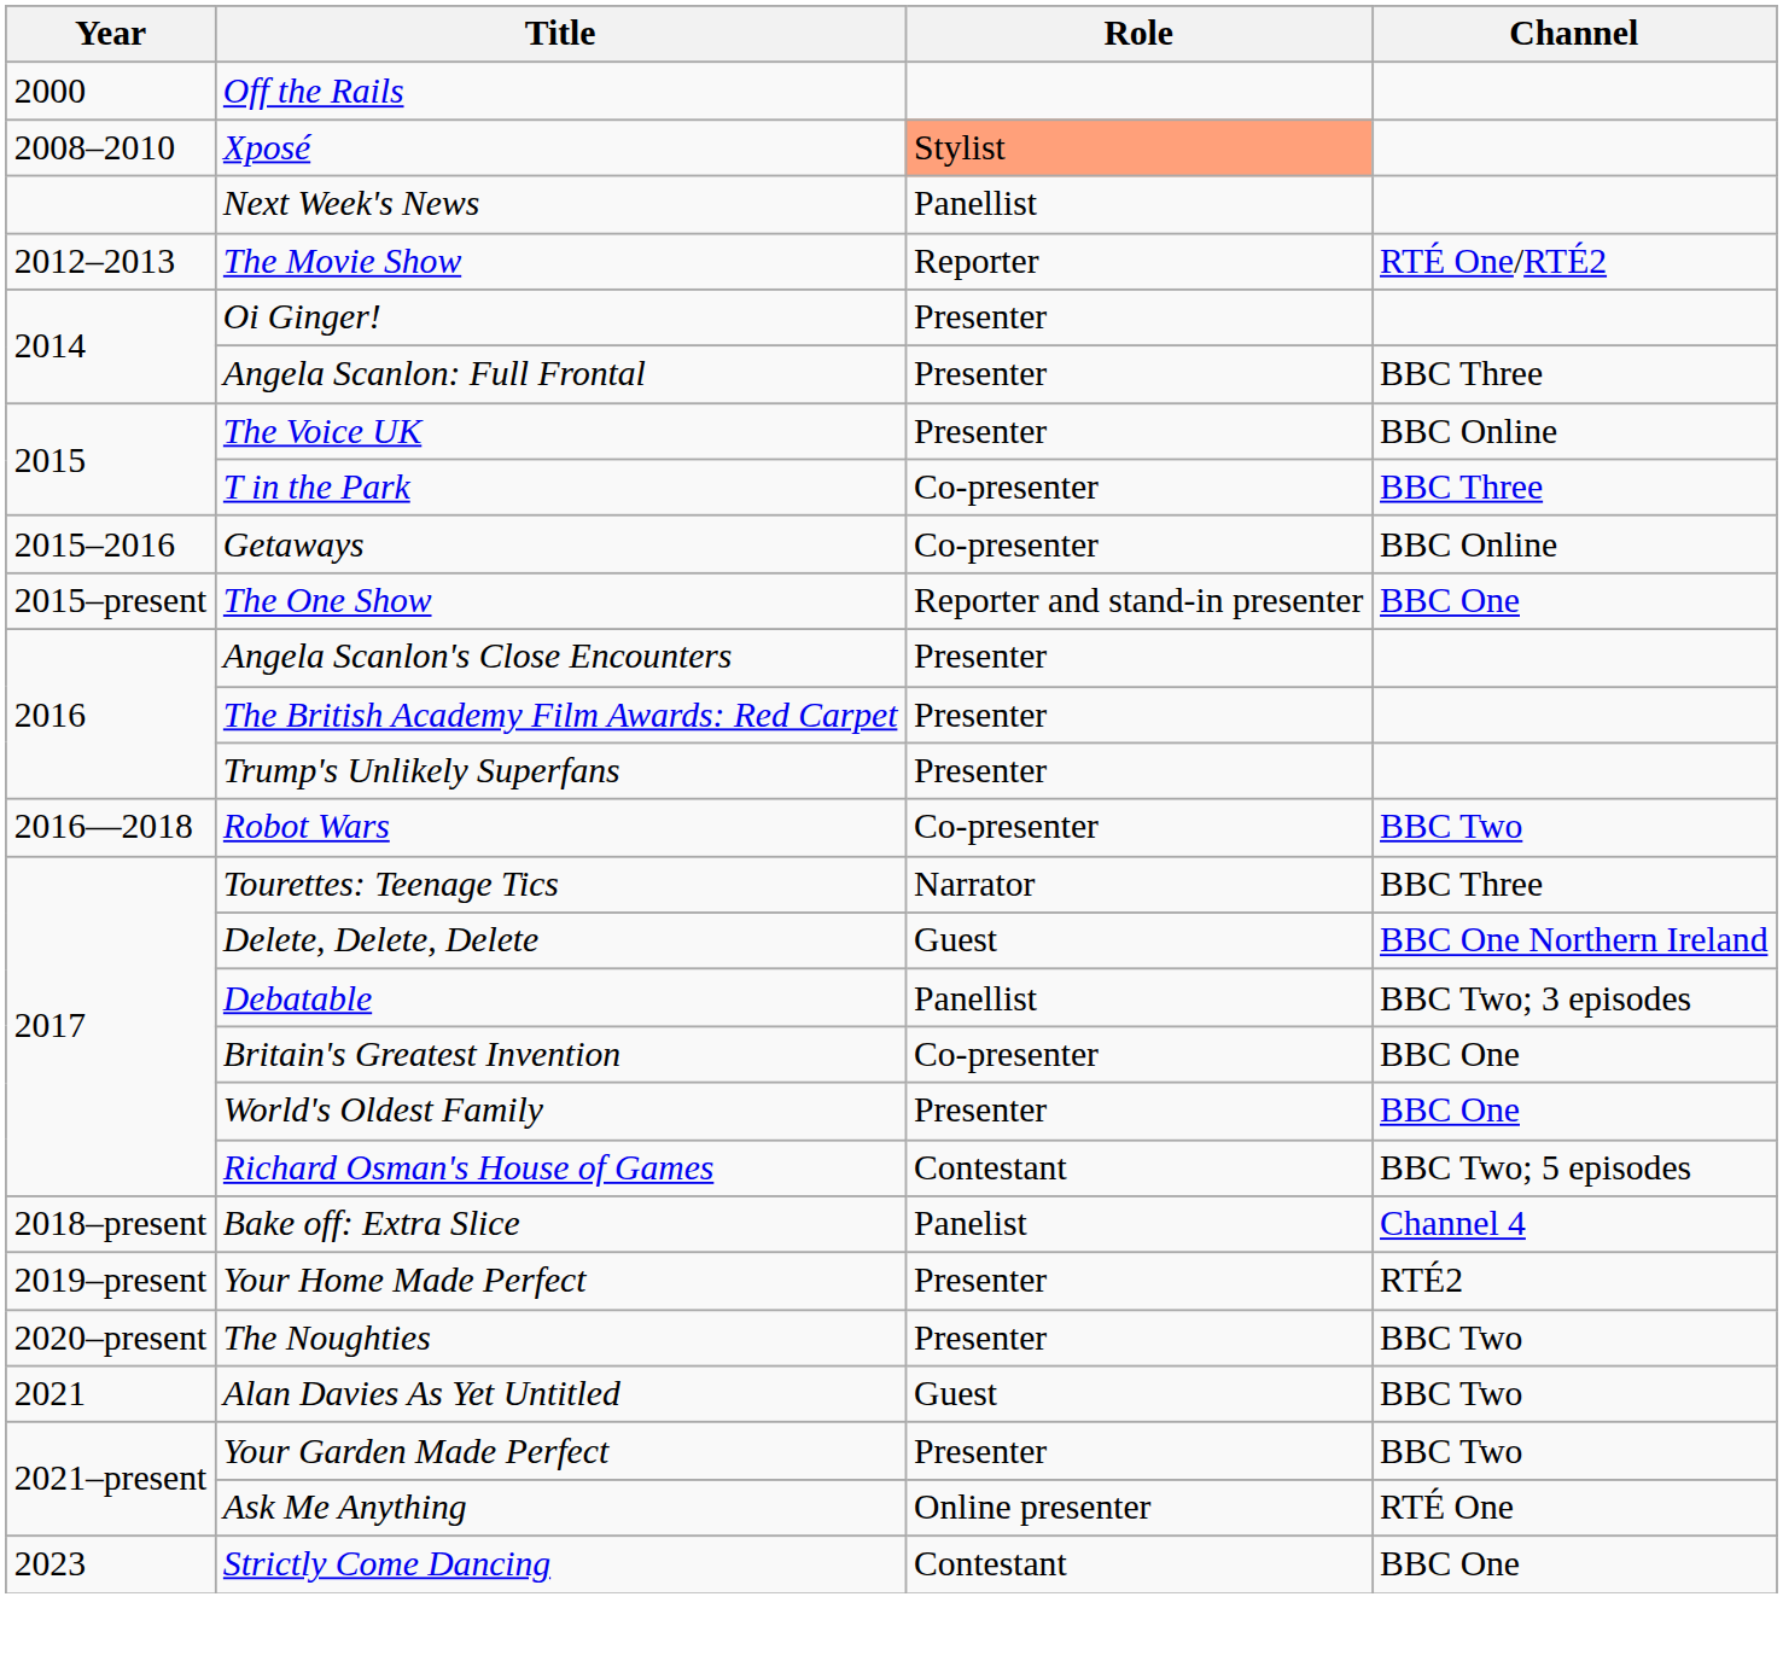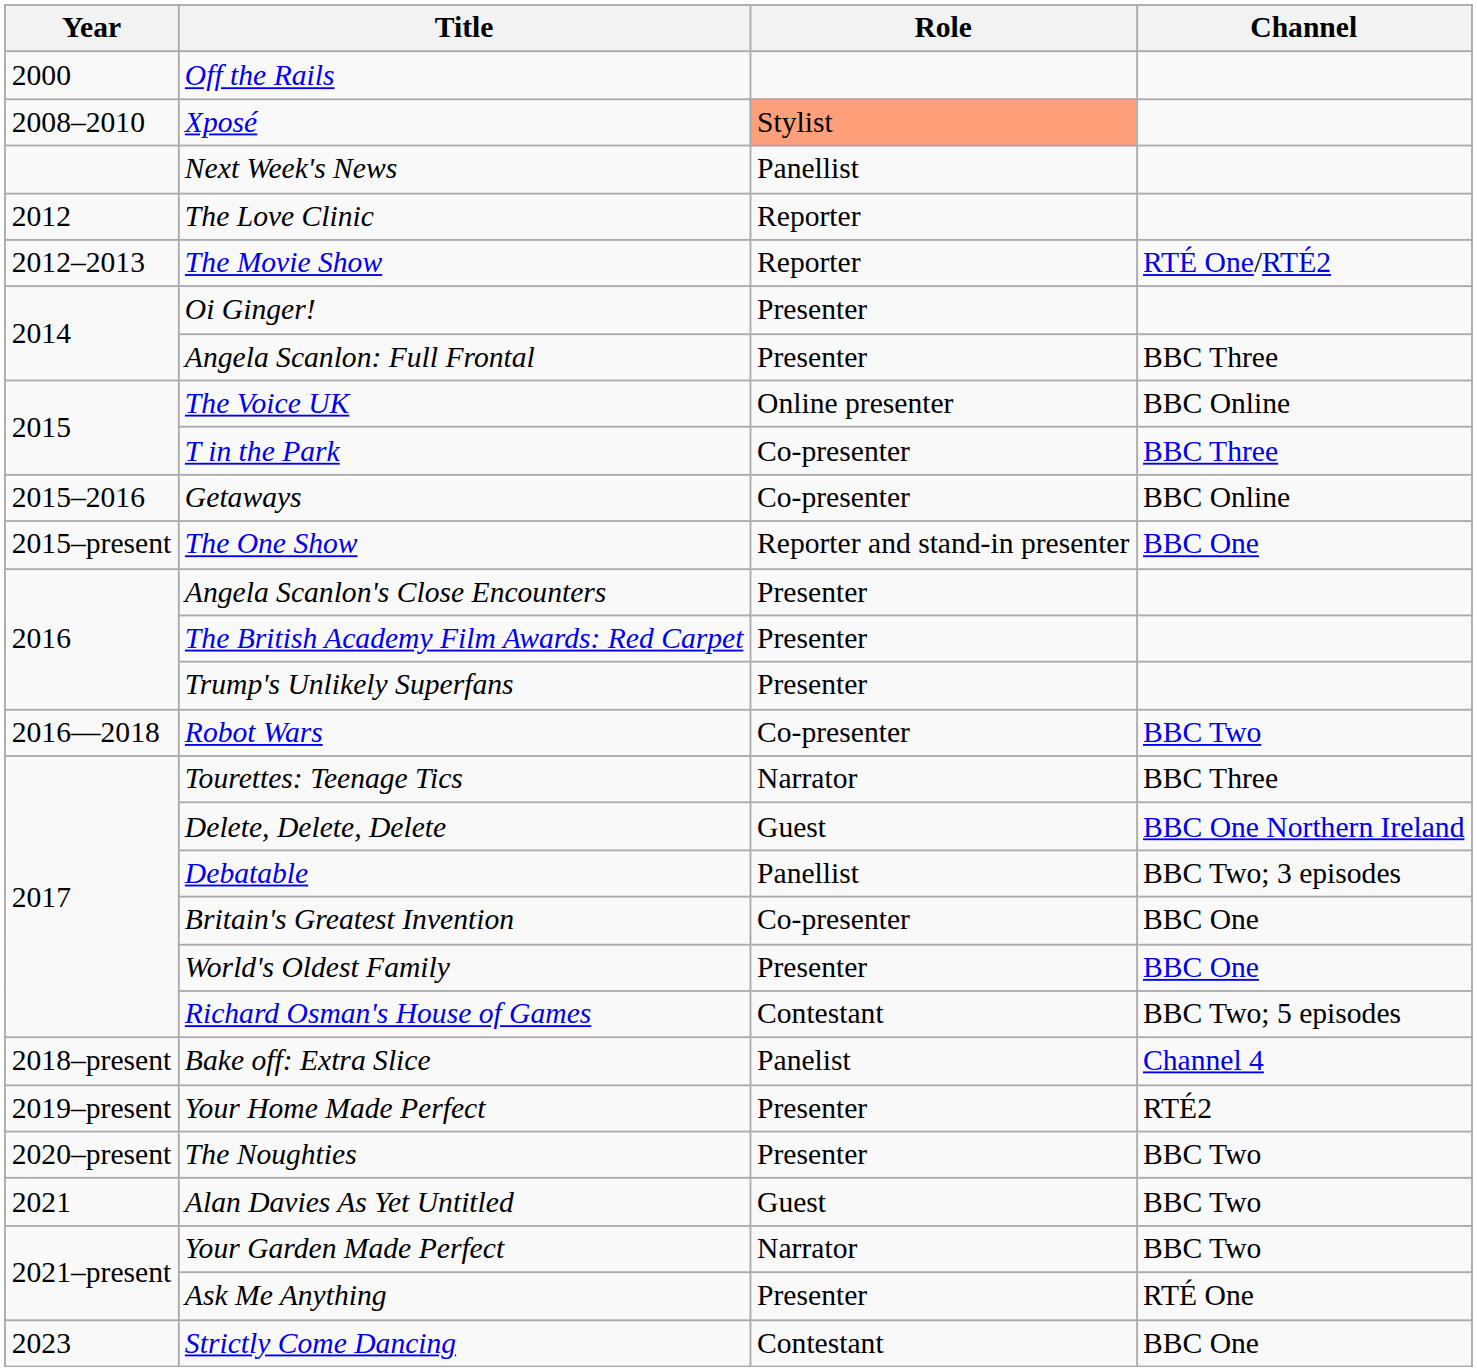+ row: 2012 | The Love Clinic | Reporter
The Voice UK | Role: Presenter -> Online presenter
Your Garden Made Perfect | Role: Presenter -> Narrator
Ask Me Anything | Role: Online presenter -> Presenter
